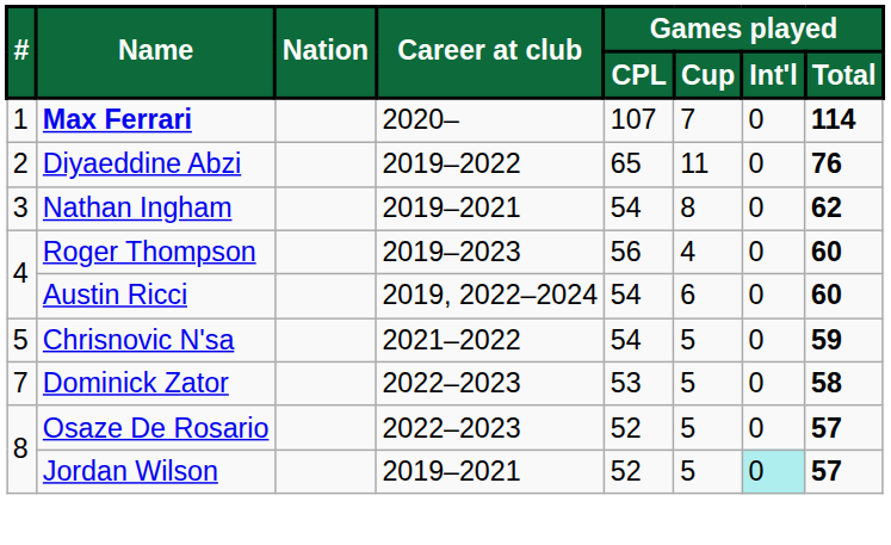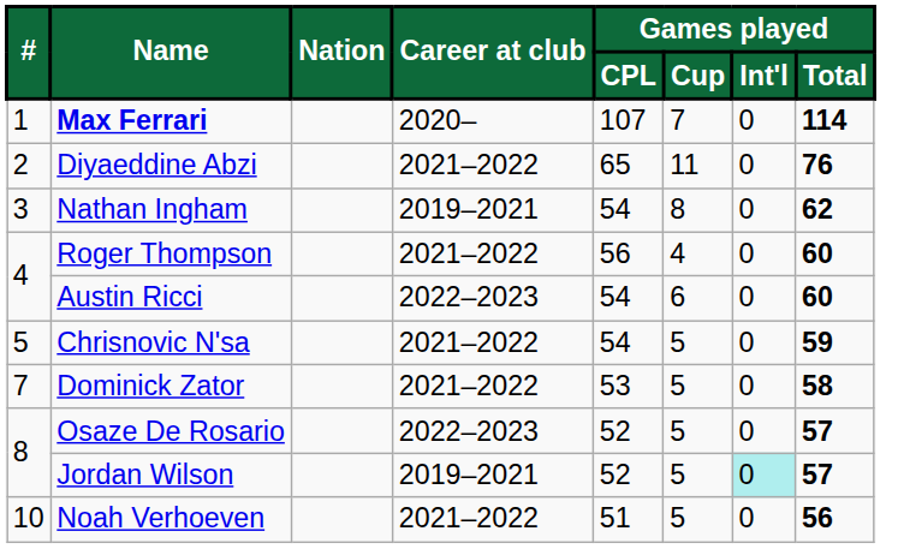Diyaeddine Abzi | Career at club: 2019–2022 -> 2021–2022
Roger Thompson | Career at club: 2019–2023 -> 2021–2022
Austin Ricci | Career at club: 2019, 2022–2024 -> 2022–2023
Dominick Zator | Career at club: 2022–2023 -> 2021–2022
+ row: 10 | Noah Verhoeven | 2021–2022 | 51 | 5 | 0 | 56
